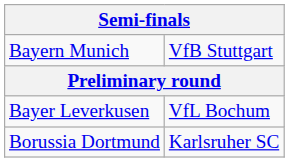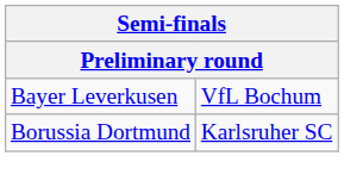- row: Bayern Munich | VfB Stuttgart
